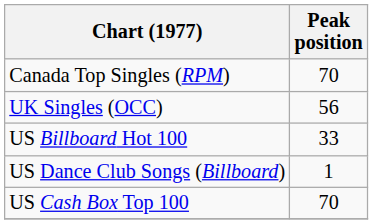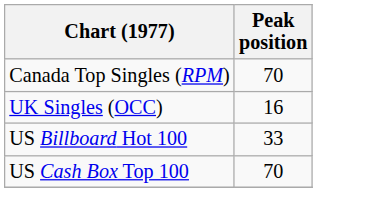UK Singles (OCC) | Peak position: 56 -> 16
- row: US Dance Club Songs (Billboard) | 1
